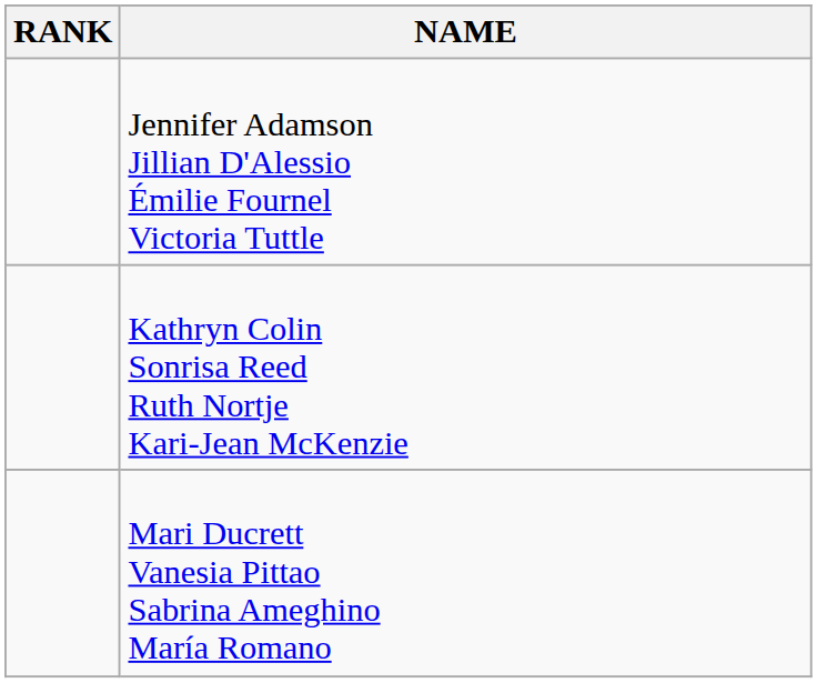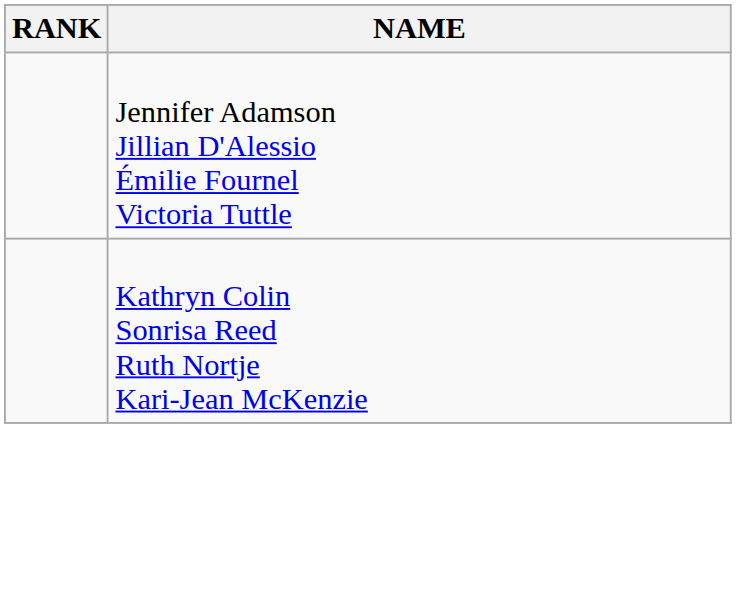- row: Mari Ducrett Vanesia Pittao Sabrina Ameghino María Romano
